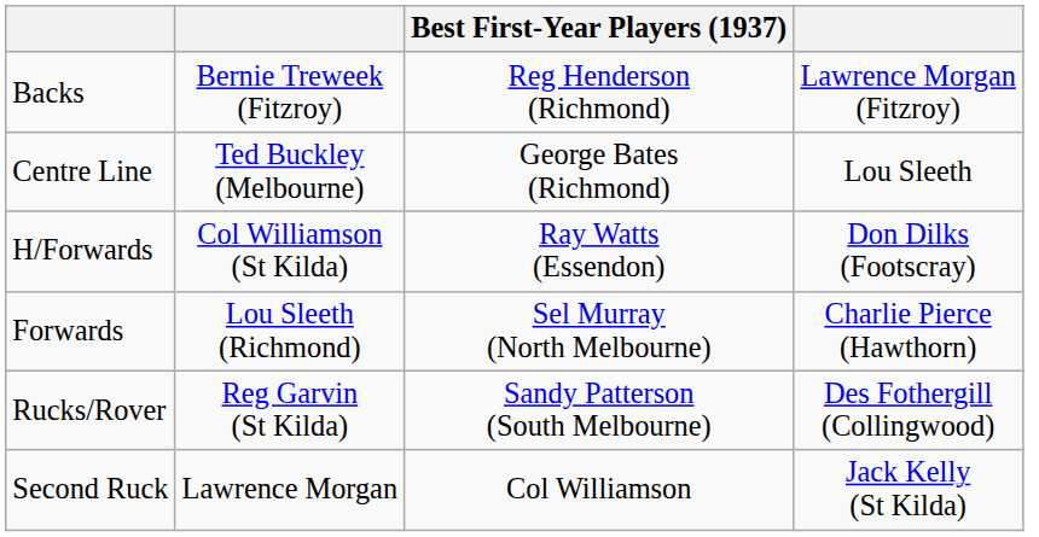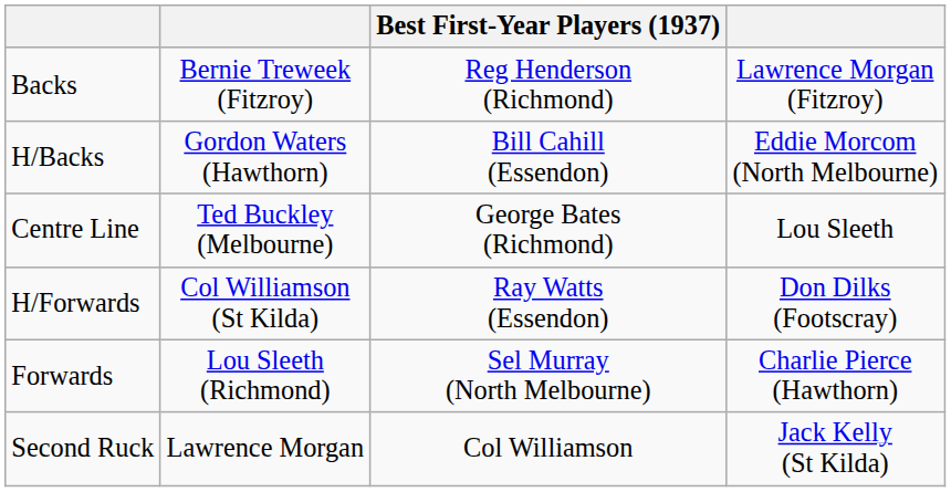+ row: H/Backs | Gordon Waters (Hawthorn) | Bill Cahill (Essendon) | Eddie Morcom (North Melbourne)
- row: Rucks/Rover | Reg Garvin (St Kilda) | Sandy Patterson (South Melbourne) | Des Fothergill (Collingwood)
